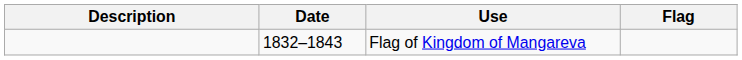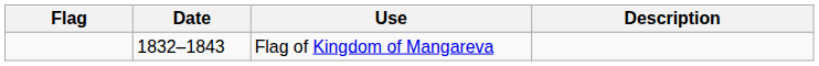columns swapped: Flag <-> Description
